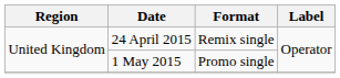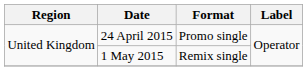24 April 2015 | Format: Remix single -> Promo single
1 May 2015 | Format: Promo single -> Remix single
